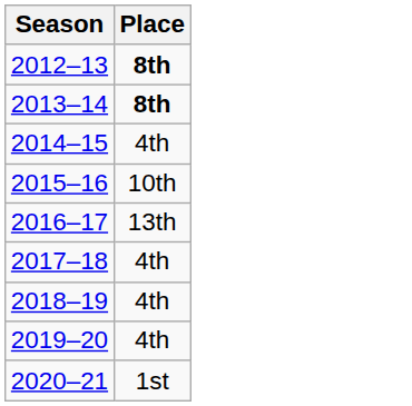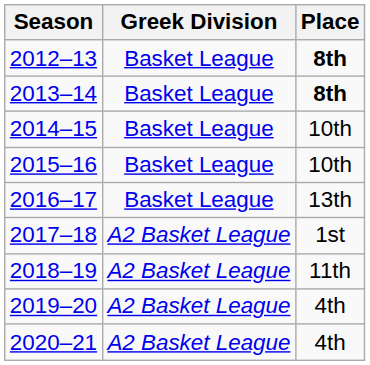+ column: Greek Division | Basket League | Basket League | Basket League | Basket League | Basket League | A2 Basket League | A2 Basket League | A2 Basket League | A2 Basket League
2014–15 | Place: 4th -> 10th
2017–18 | Place: 4th -> 1st
2018–19 | Place: 4th -> 11th
2020–21 | Place: 1st -> 4th
